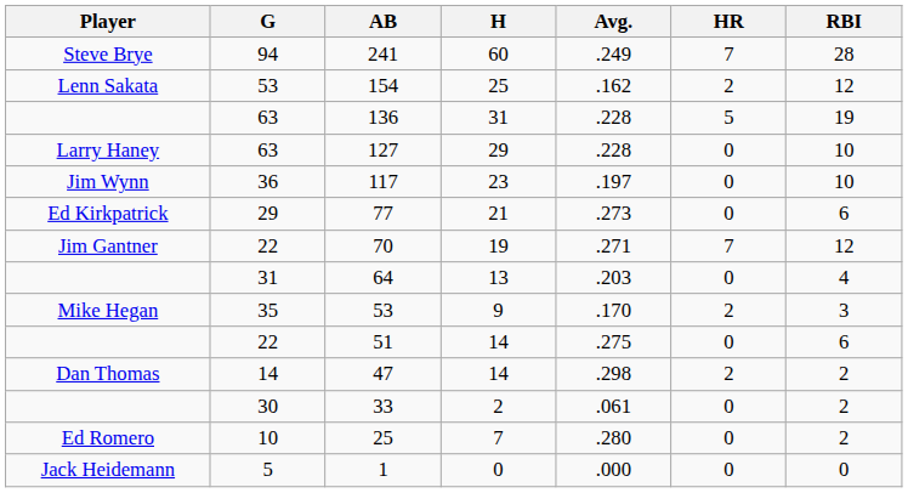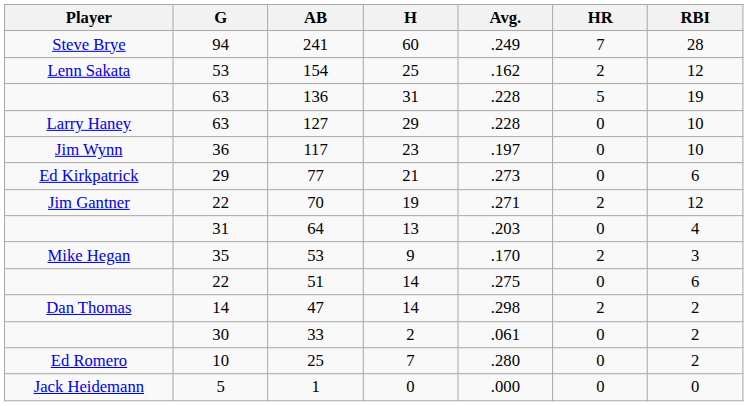70 | HR: 7 -> 2
